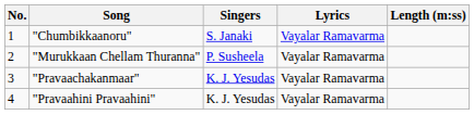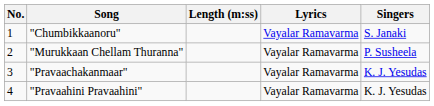columns swapped: Singers <-> Length (m:ss)
